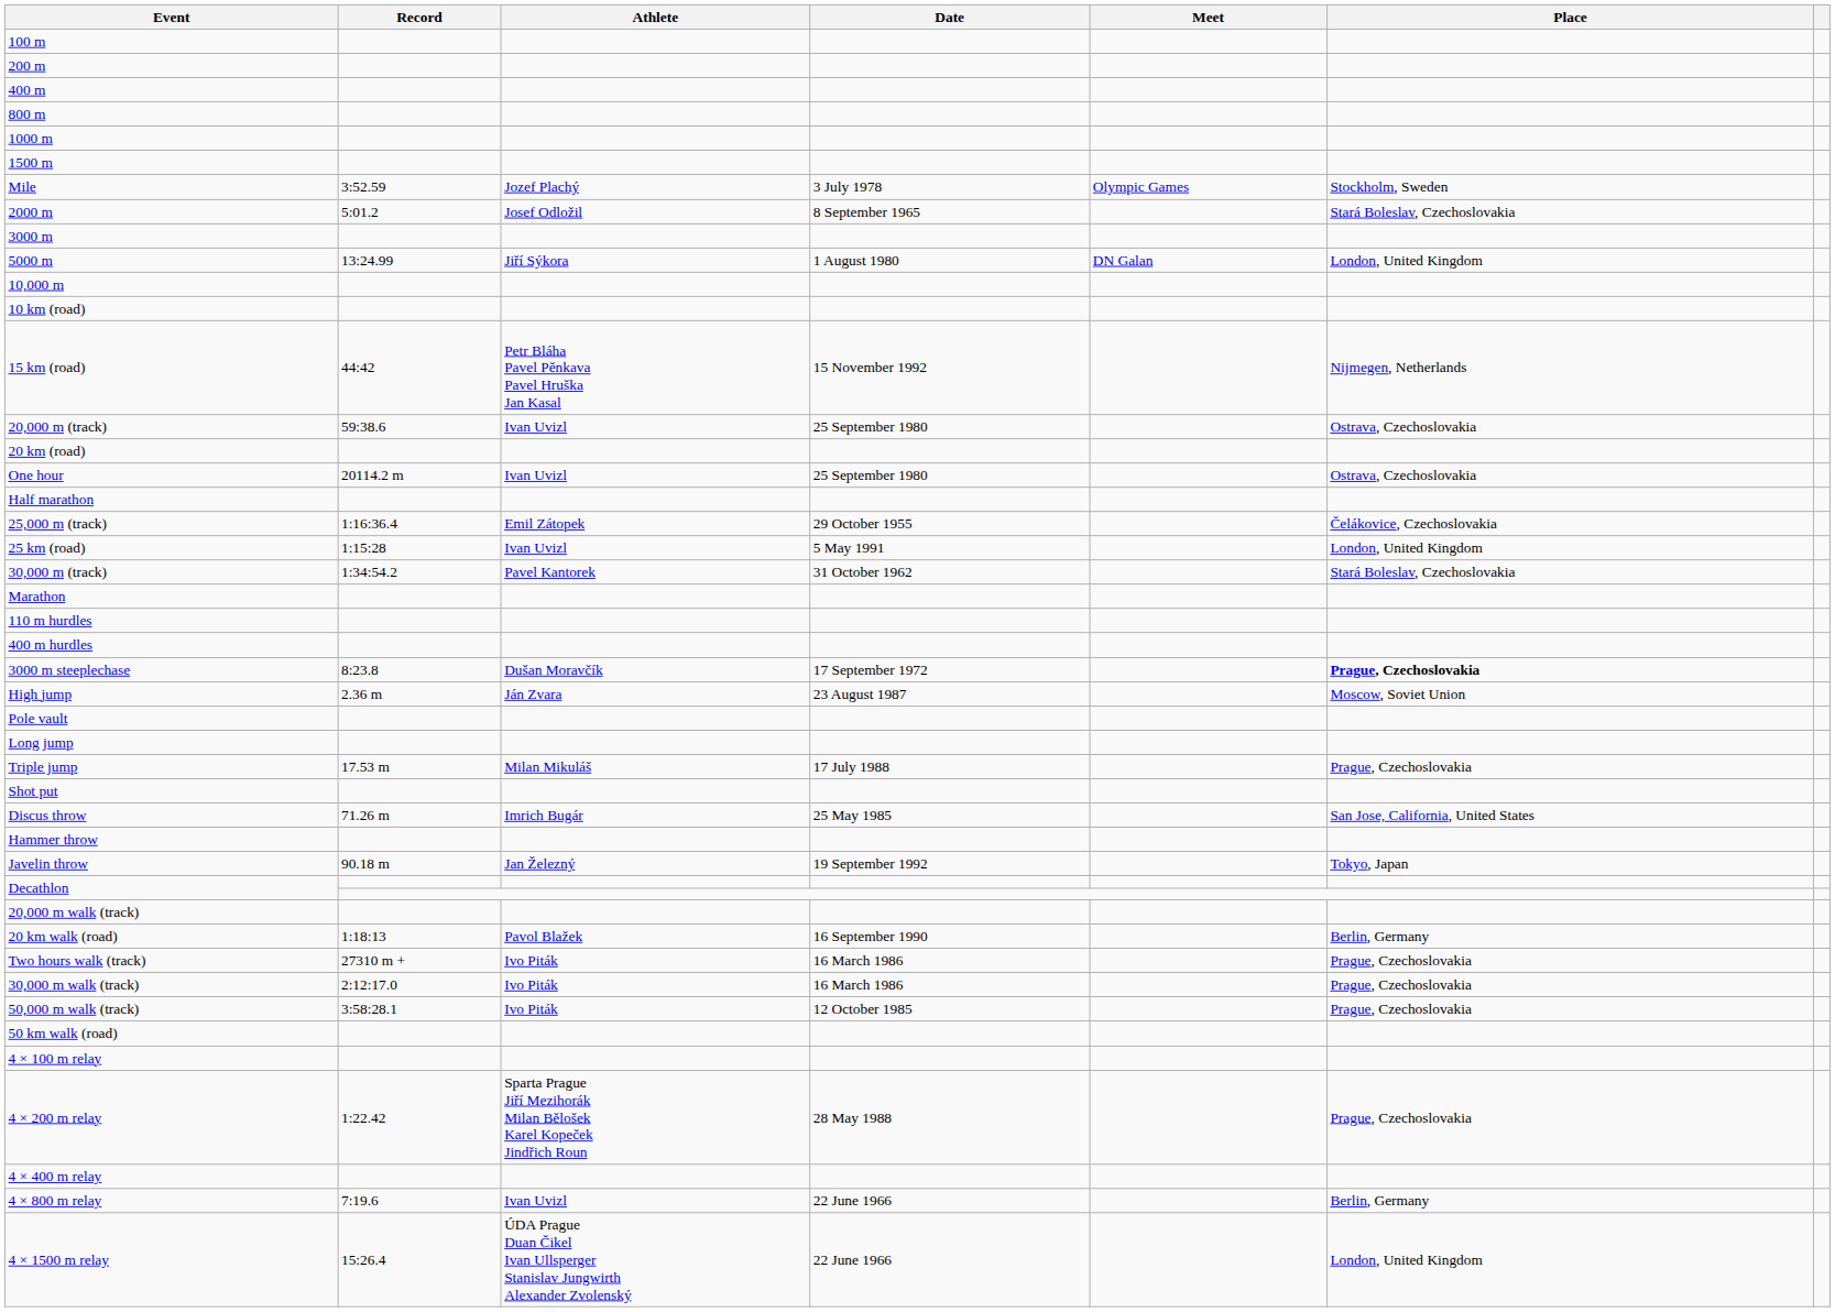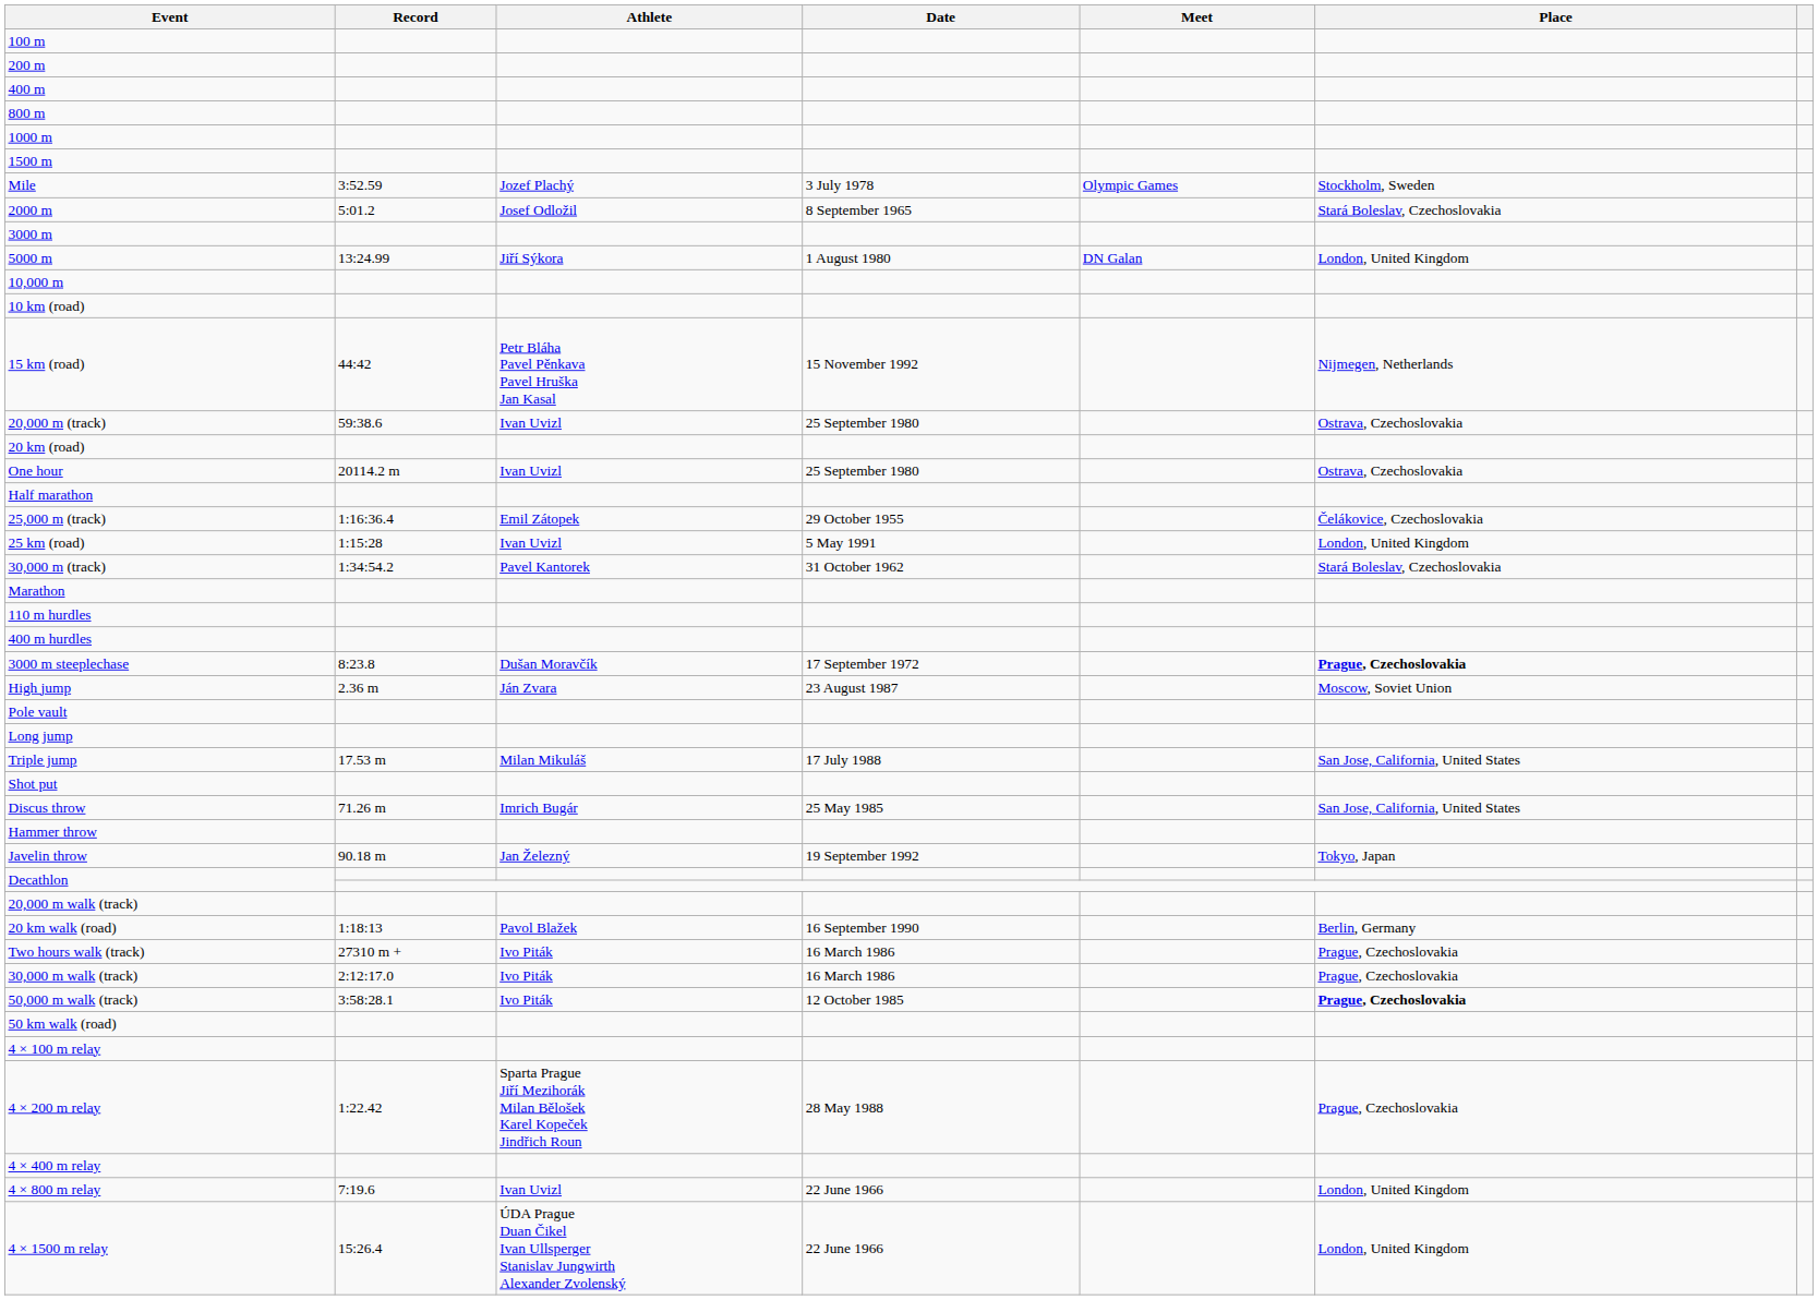Triple jump | Place: Prague, Czechoslovakia -> San Jose, California, United States
50,000 m walk (track) | Place: normal -> bold
4 × 800 m relay | Place: Berlin, Germany -> London, United Kingdom
